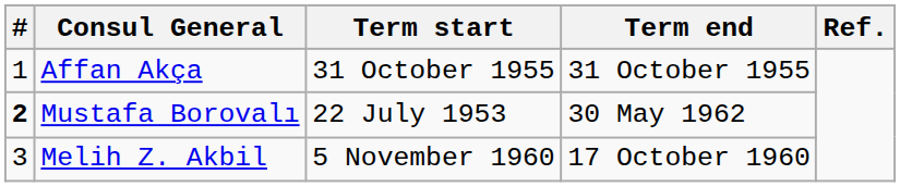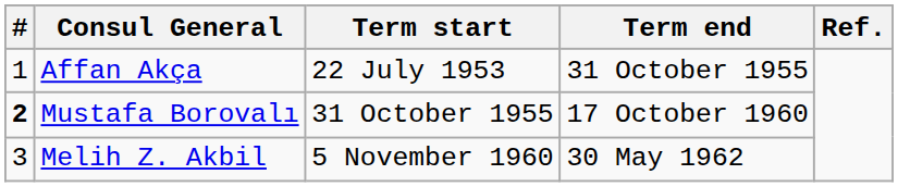Affan Akça | Term start: 31 October 1955 -> 22 July 1953
Mustafa Borovalı | Term start: 22 July 1953 -> 31 October 1955
Mustafa Borovalı | Term end: 30 May 1962 -> 17 October 1960
Melih Z. Akbil | Term end: 17 October 1960 -> 30 May 1962
